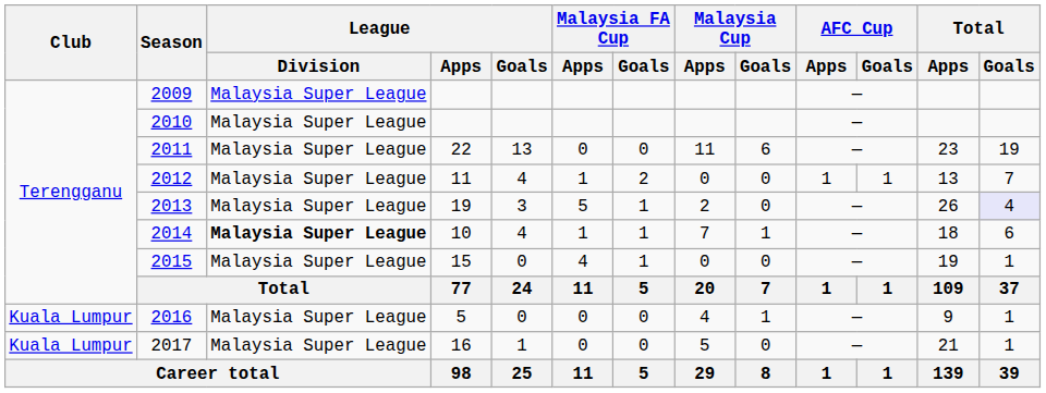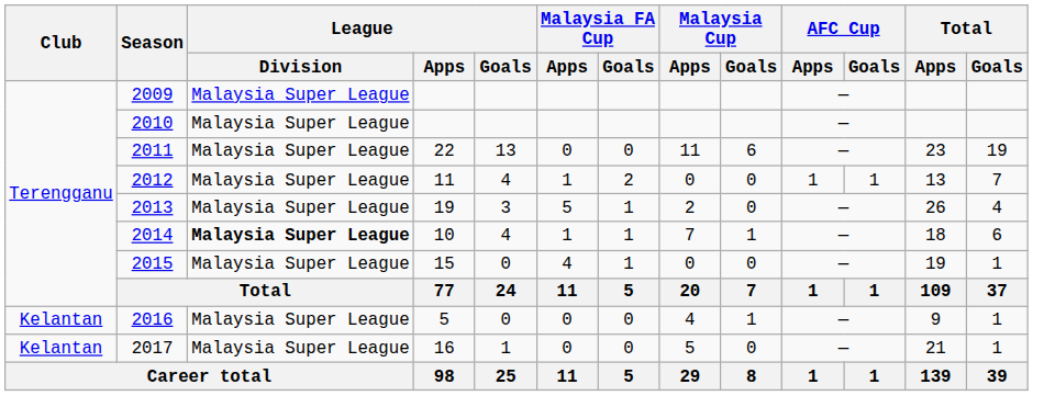2013 | Total / Goals: lavender background -> no background
2016 | Club: Kuala Lumpur -> Kelantan
2017 | Club: Kuala Lumpur -> Kelantan
